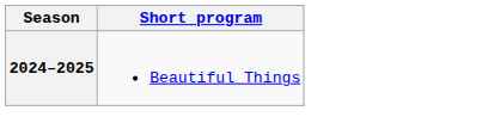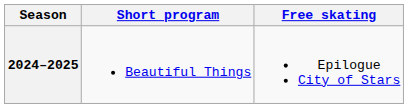+ column: Free skating | Epilogue City of Stars
